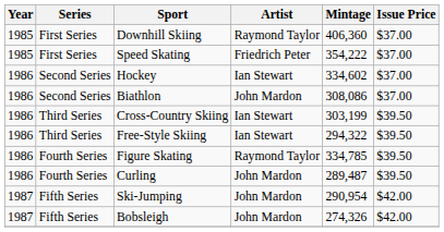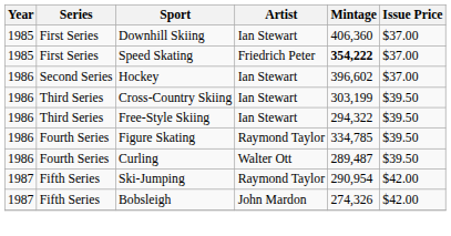Downhill Skiing | Artist: Raymond Taylor -> Ian Stewart
Speed Skating | Mintage: normal -> bold
Hockey | Mintage: 334,602 -> 396,602
- row: 1986 | Second Series | Biathlon | John Mardon | 308,086 | $37.00
Curling | Artist: John Mardon -> Walter Ott
Ski-Jumping | Artist: John Mardon -> Raymond Taylor
